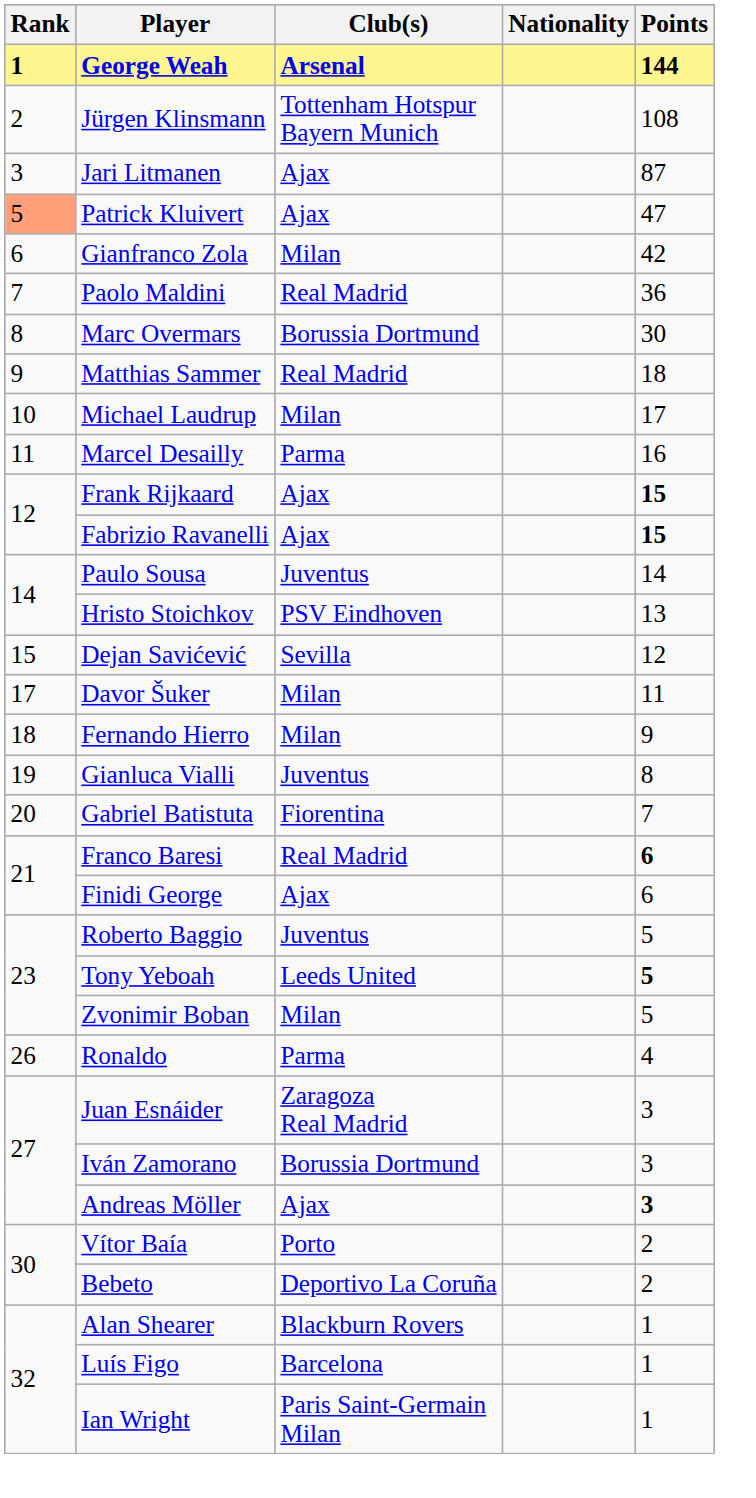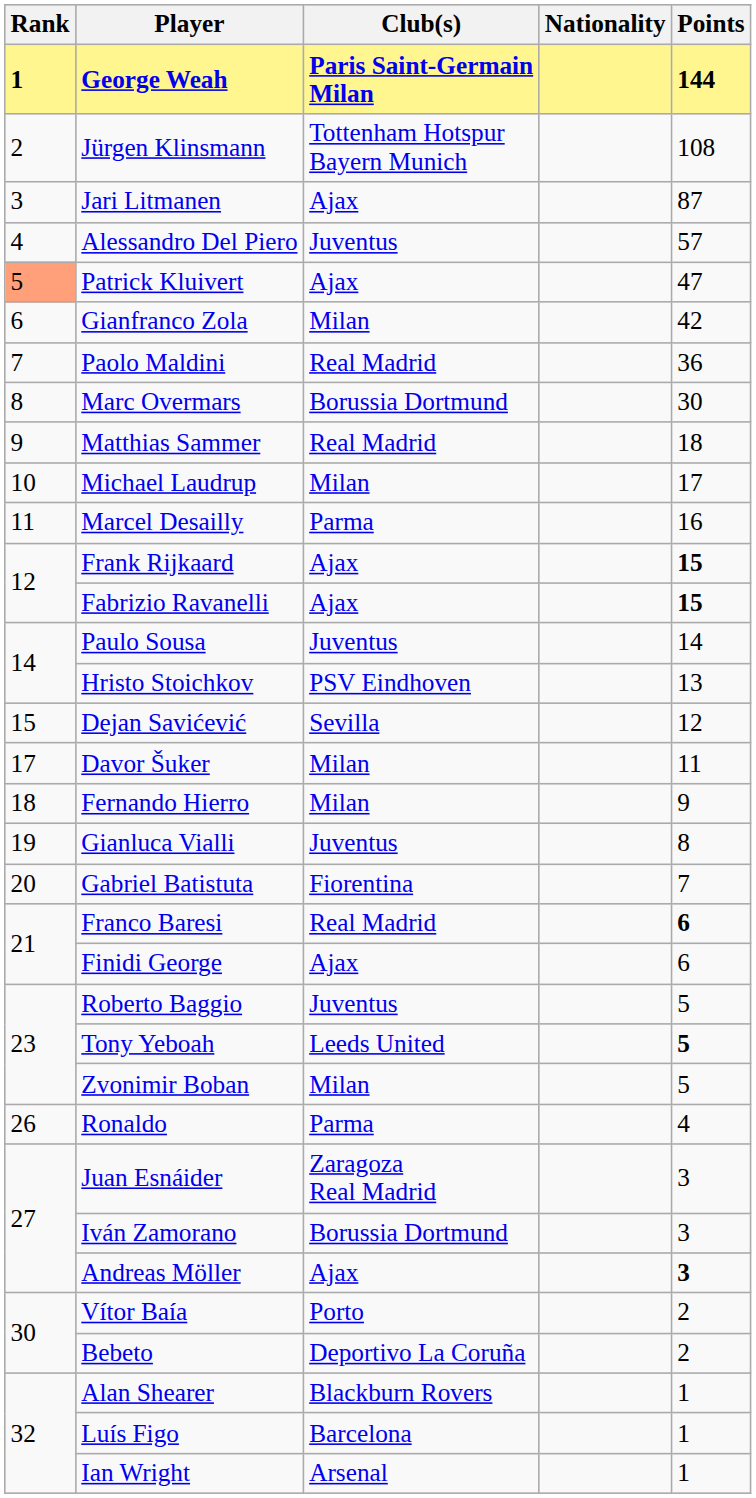George Weah | Club(s): Arsenal -> Paris Saint-Germain Milan
+ row: 4 | Alessandro Del Piero | Juventus | 57
Ian Wright | Club(s): Paris Saint-Germain Milan -> Arsenal
